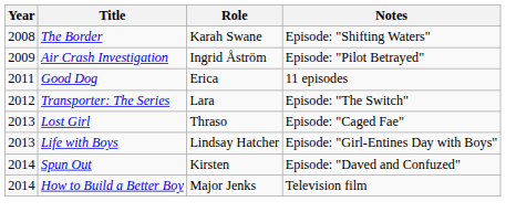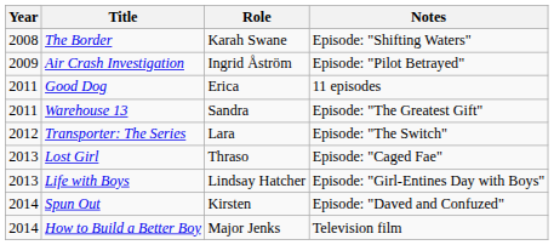+ row: 2011 | Warehouse 13 | Sandra | Episode: "The Greatest Gift"
